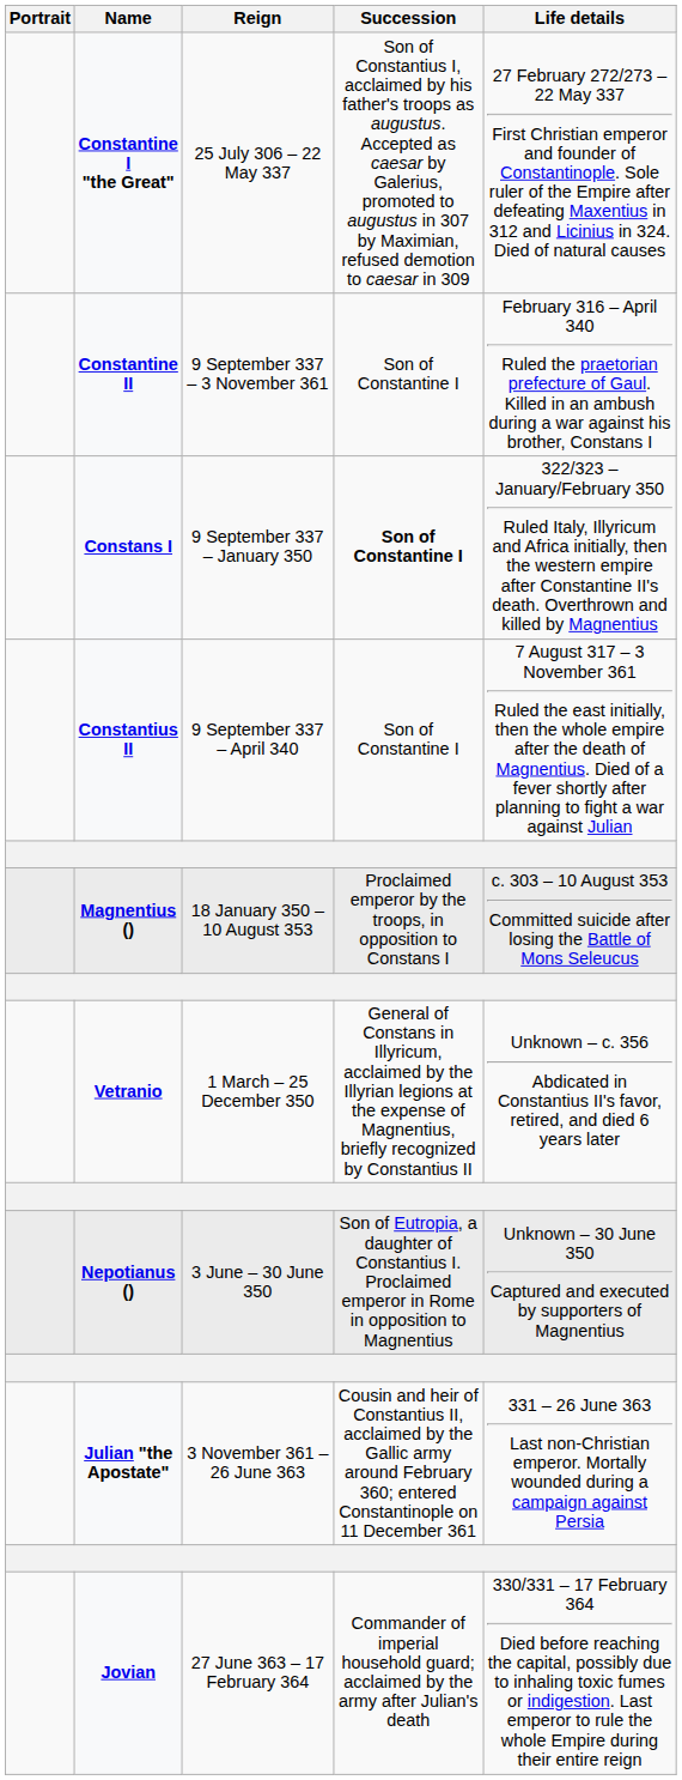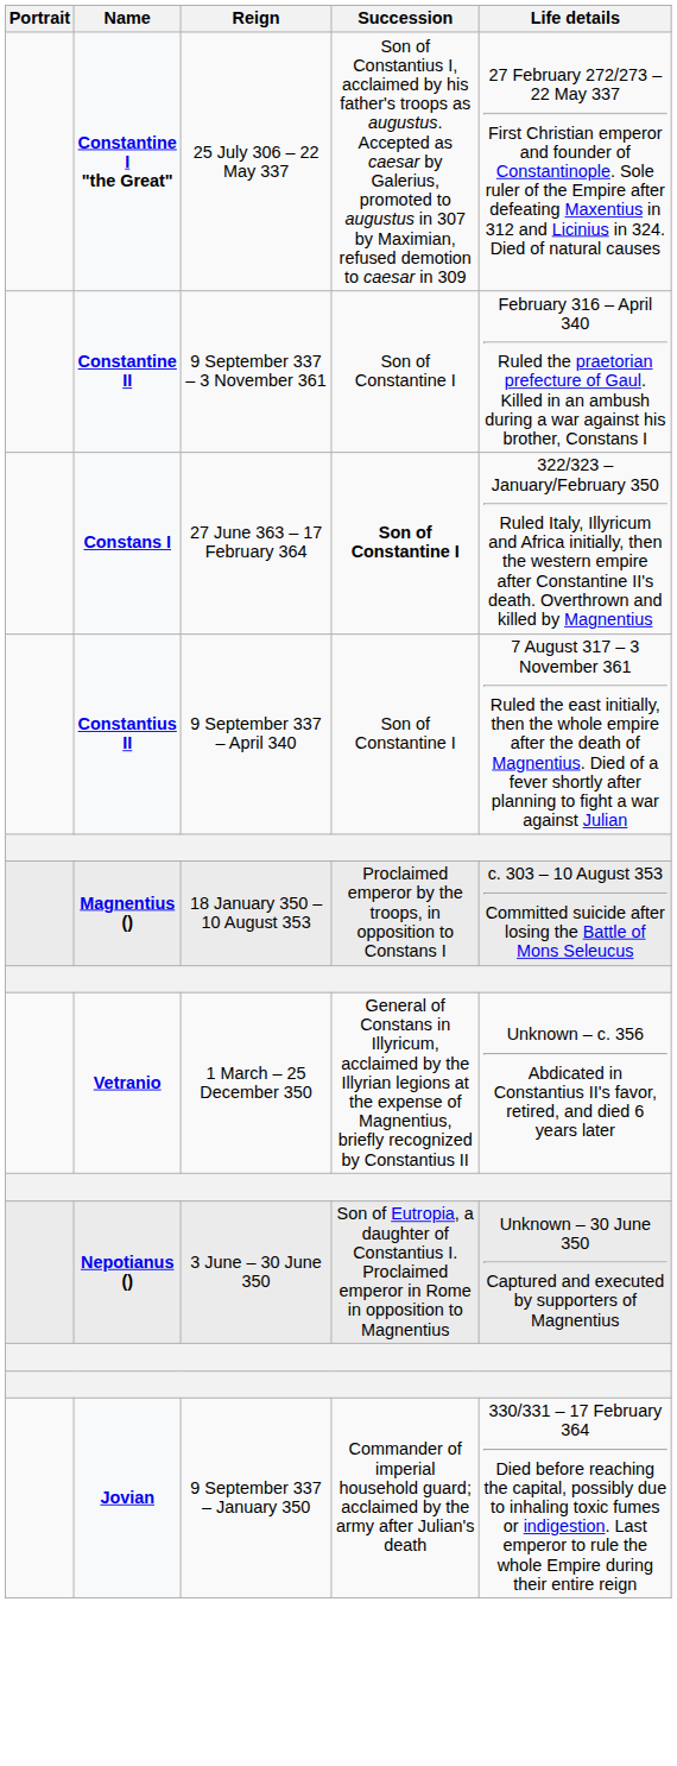Constans I | Reign: 9 September 337 – January 350 -> 27 June 363 – 17 February 364
- row: Julian "the Apostate" | 3 November 361 – 26 June 363 | Cousin and heir of Constantius II, acclaimed by the Gallic army around February 360; entered Constantinople on 11 December 361 | 331 – 26 June 363 Last non-Christian emperor. Mortally wounded during a campaign against Persia
Jovian | Reign: 27 June 363 – 17 February 364 -> 9 September 337 – January 350
